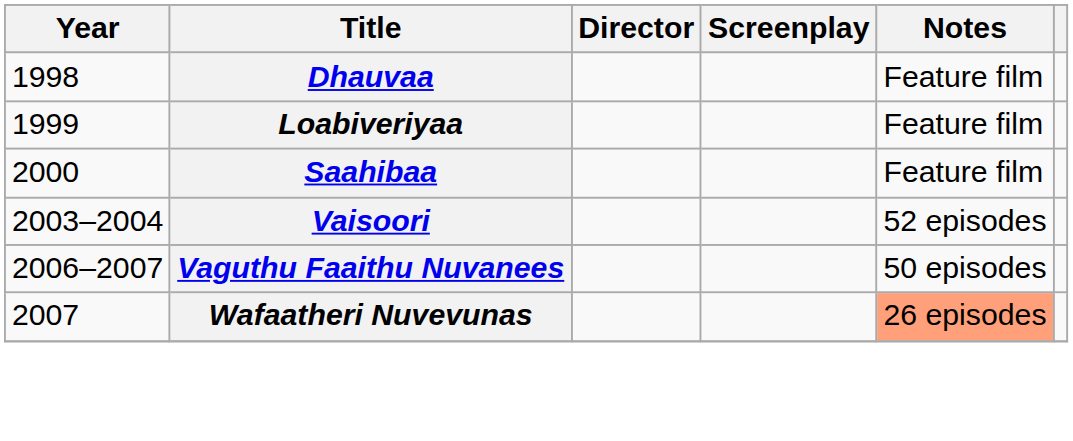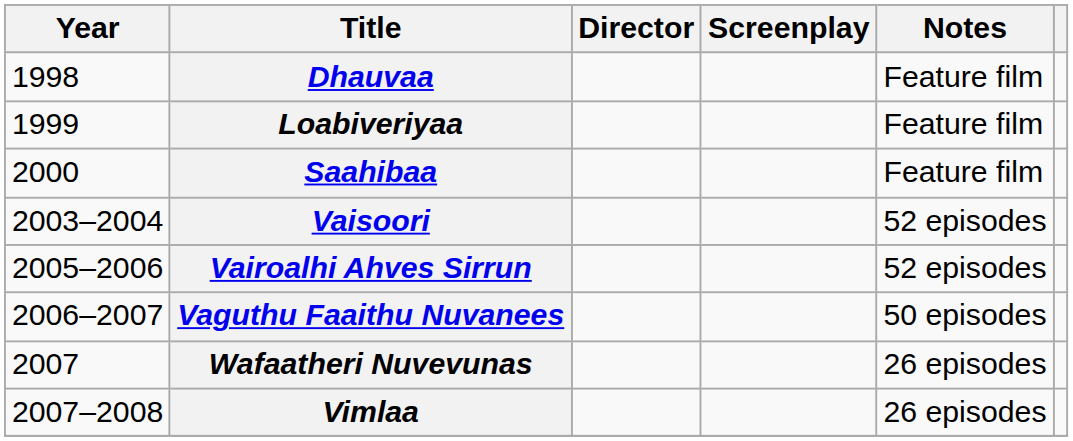+ row: 2005–2006 | Vairoalhi Ahves Sirrun | 52 episodes
Wafaatheri Nuvevunas | Notes: lightsalmon background -> no background
+ row: 2007–2008 | Vimlaa | 26 episodes
